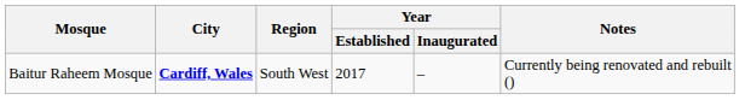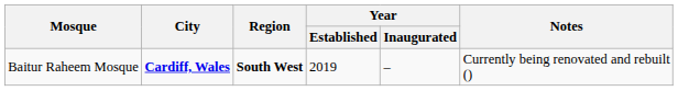Baitur Raheem Mosque | Region: normal -> bold
Baitur Raheem Mosque | Year / Established: 2017 -> 2019
